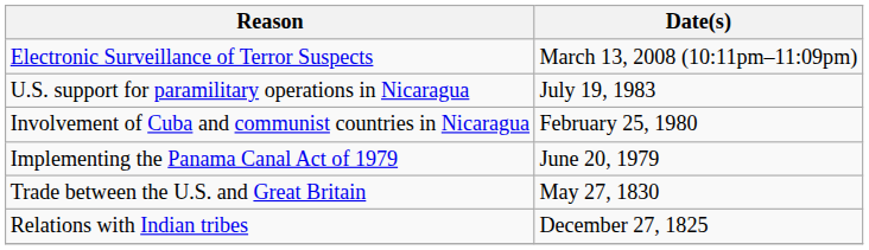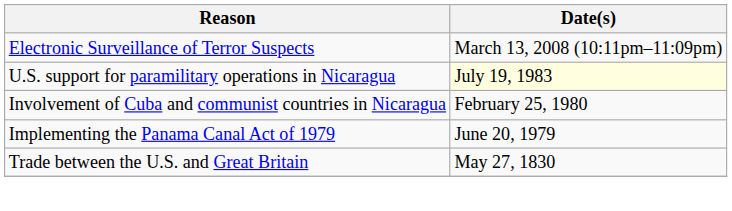U.S. support for paramilitary operations in Nicaragua | Date(s): no background -> lightyellow background
- row: Relations with Indian tribes | December 27, 1825
